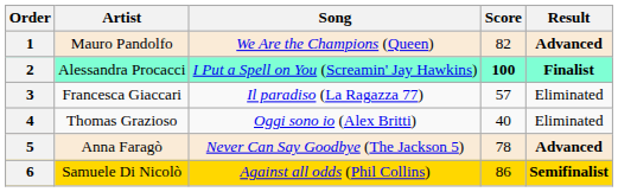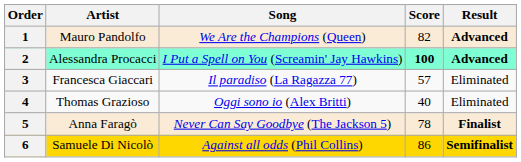2 | Result: Finalist -> Advanced
5 | Result: Advanced -> Finalist
